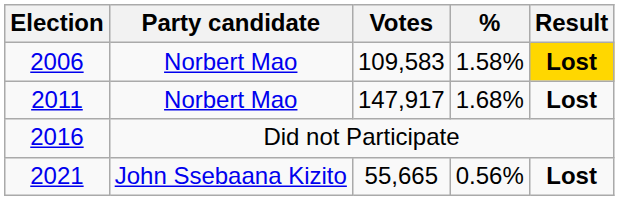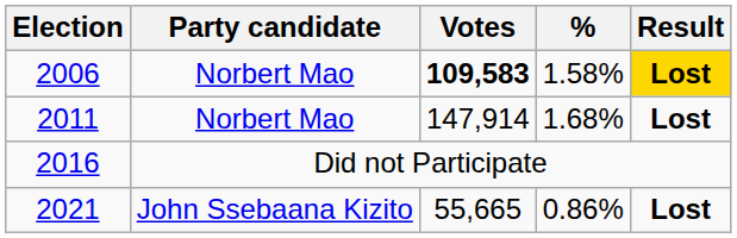2006 | Votes: normal -> bold
2011 | Votes: 147,917 -> 147,914
2021 | %: 0.56% -> 0.86%
